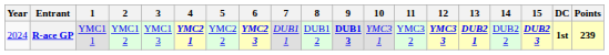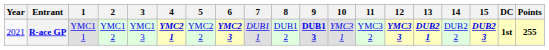R-ace GP | Year: 2024 -> 2021
R-ace GP | Points: 239 -> 255
